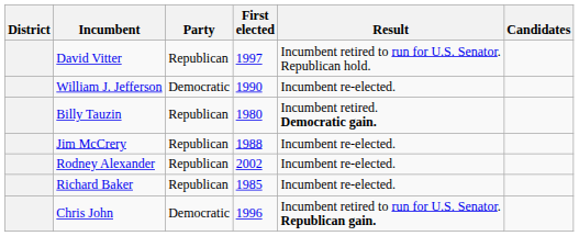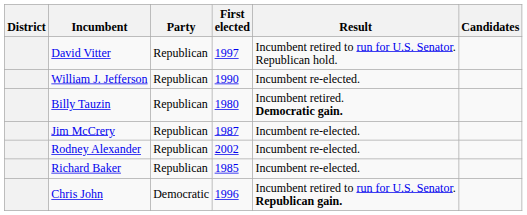William J. Jefferson | Party: Democratic -> Republican
Jim McCrery | First elected: 1988 -> 1987
